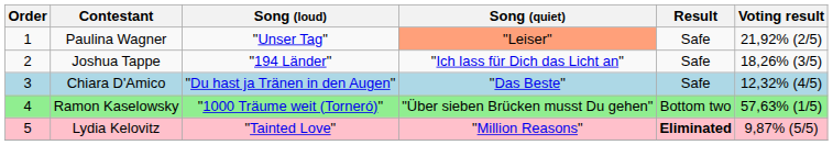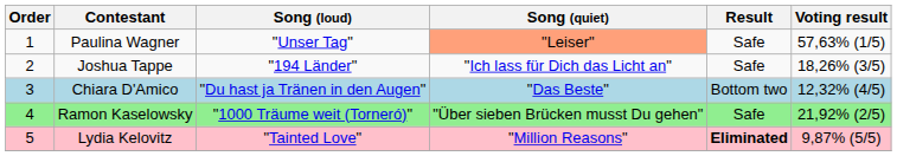Paulina Wagner | Voting result: 21,92% (2/5) -> 57,63% (1/5)
Chiara D'Amico | Result: Safe -> Bottom two
Ramon Kaselowsky | Result: Bottom two -> Safe
Ramon Kaselowsky | Voting result: 57,63% (1/5) -> 21,92% (2/5)
